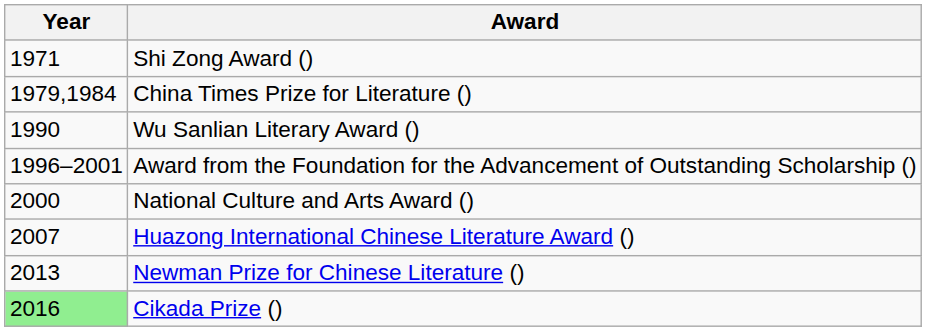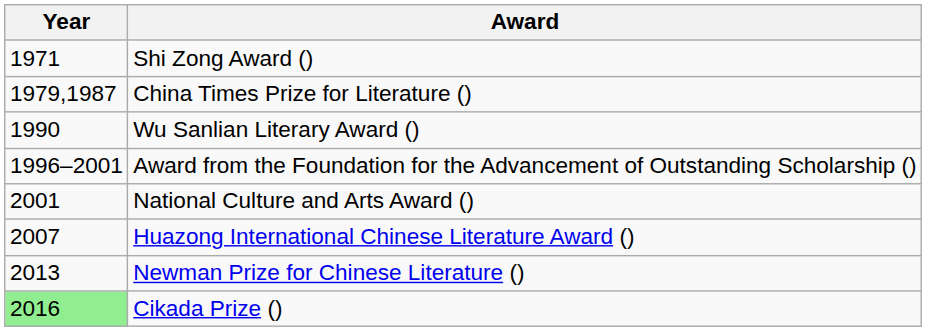China Times Prize for Literature () | Year: 1979,1984 -> 1979,1987
National Culture and Arts Award () | Year: 2000 -> 2001
